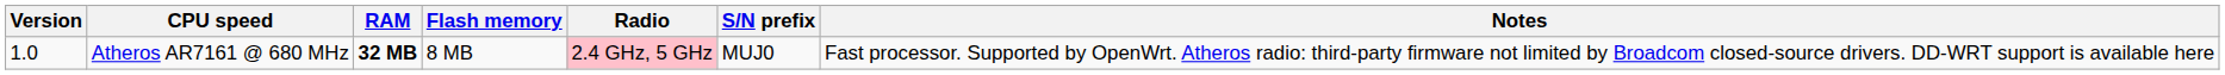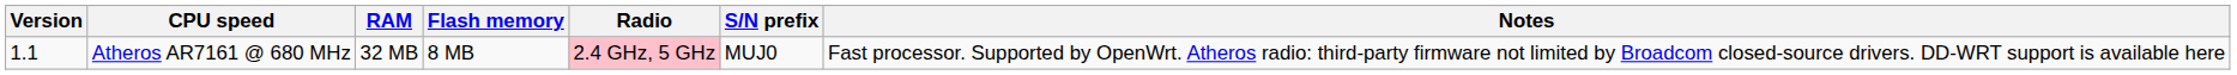Atheros AR7161 @ 680 MHz | Version: 1.0 -> 1.1
Atheros AR7161 @ 680 MHz | RAM: bold -> normal
